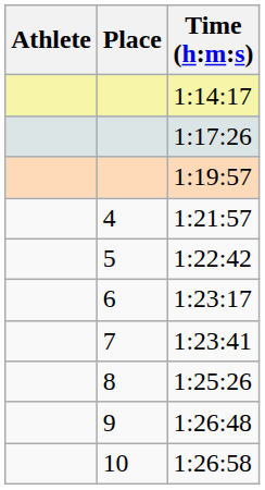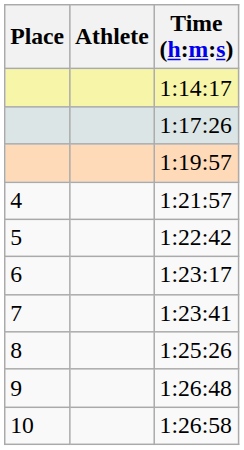columns swapped: Place <-> Athlete
